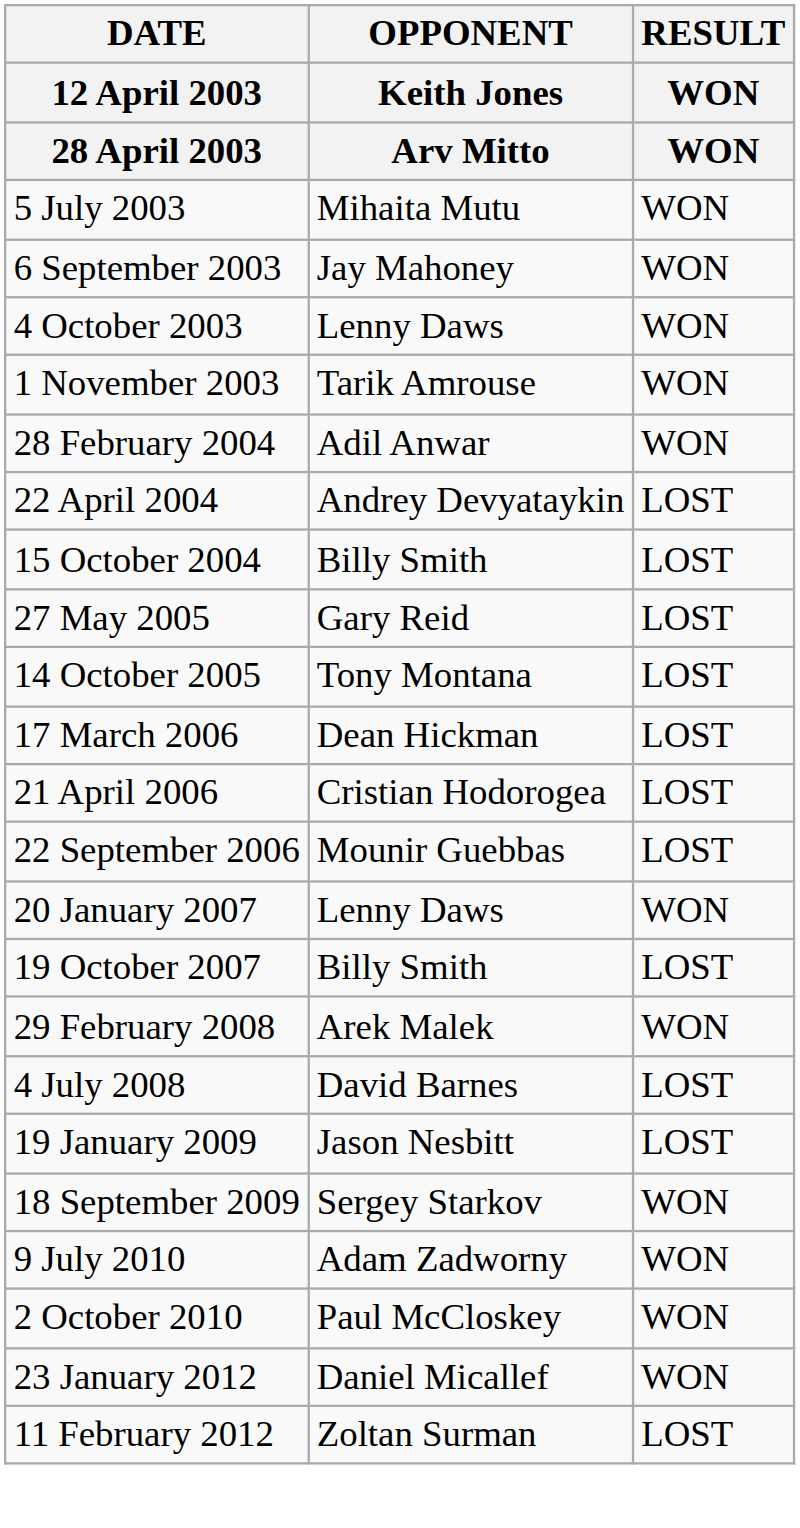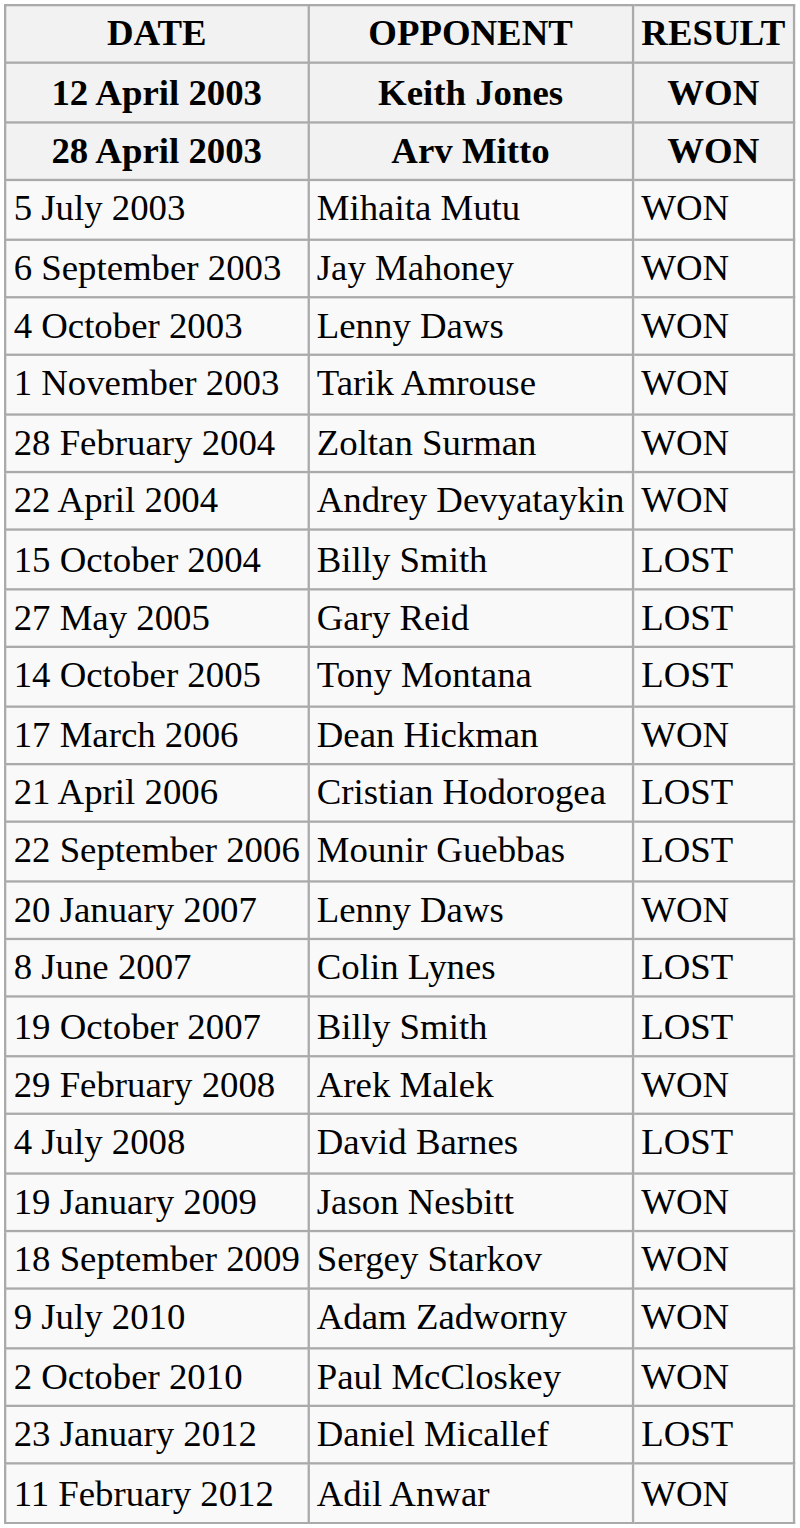28 February 2004 | OPPONENT / Keith Jones / Arv Mitto: Adil Anwar -> Zoltan Surman
22 April 2004 | RESULT / WON: LOST -> WON
17 March 2006 | RESULT / WON: LOST -> WON
+ row: 8 June 2007 | Colin Lynes | LOST
19 January 2009 | RESULT / WON: LOST -> WON
23 January 2012 | RESULT / WON: WON -> LOST
11 February 2012 | OPPONENT / Keith Jones / Arv Mitto: Zoltan Surman -> Adil Anwar
11 February 2012 | RESULT / WON: LOST -> WON
